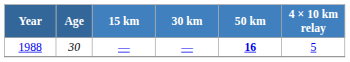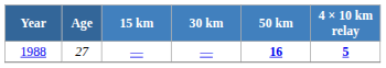1988 | Age: 30 -> 27
1988 | 4 × 10 km relay: normal -> bold
